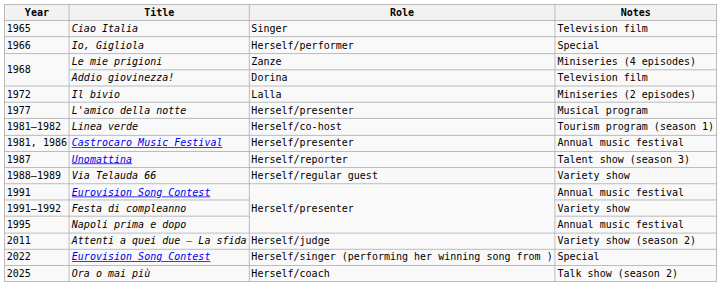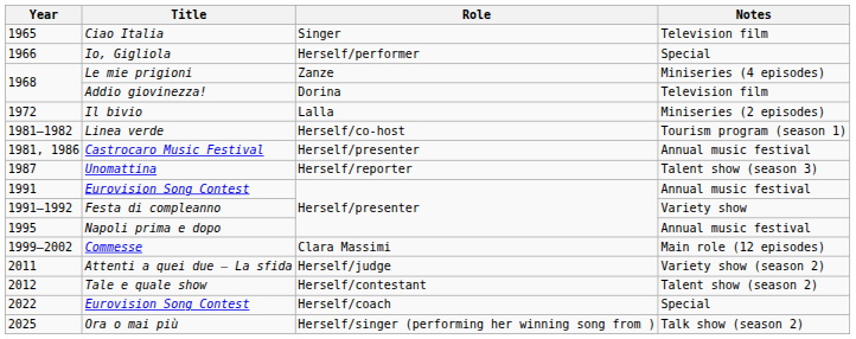- row: 1977 | L'amico della notte | Herself/presenter | Musical program
- row: 1988–1989 | Via Telauda 66 | Herself/regular guest | Variety show
+ row: 1999–2002 | Commesse | Clara Massimi | Main role (12 episodes)
+ row: 2012 | Tale e quale show | Herself/contestant | Talent show (season 2)
2022 / Eurovision Song Contest | Role: Herself/singer (performing her winning song from ) -> Herself/coach
Ora o mai più | Role: Herself/coach -> Herself/singer (performing her winning song from )
